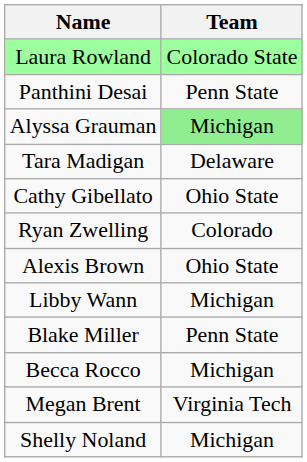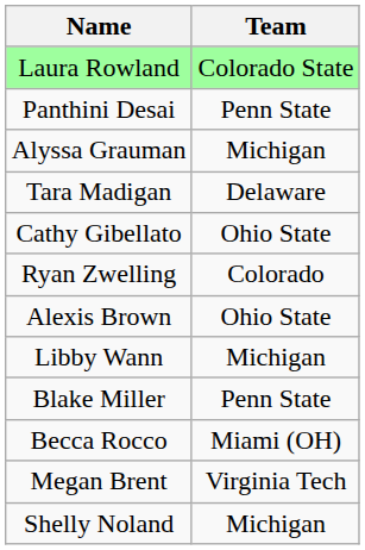Alyssa Grauman | Team: lightgreen background -> no background
Becca Rocco | Team: Michigan -> Miami (OH)
